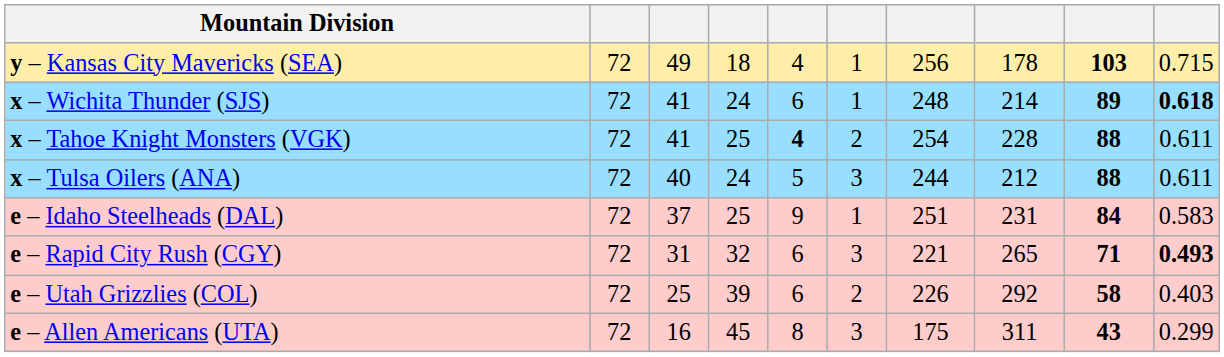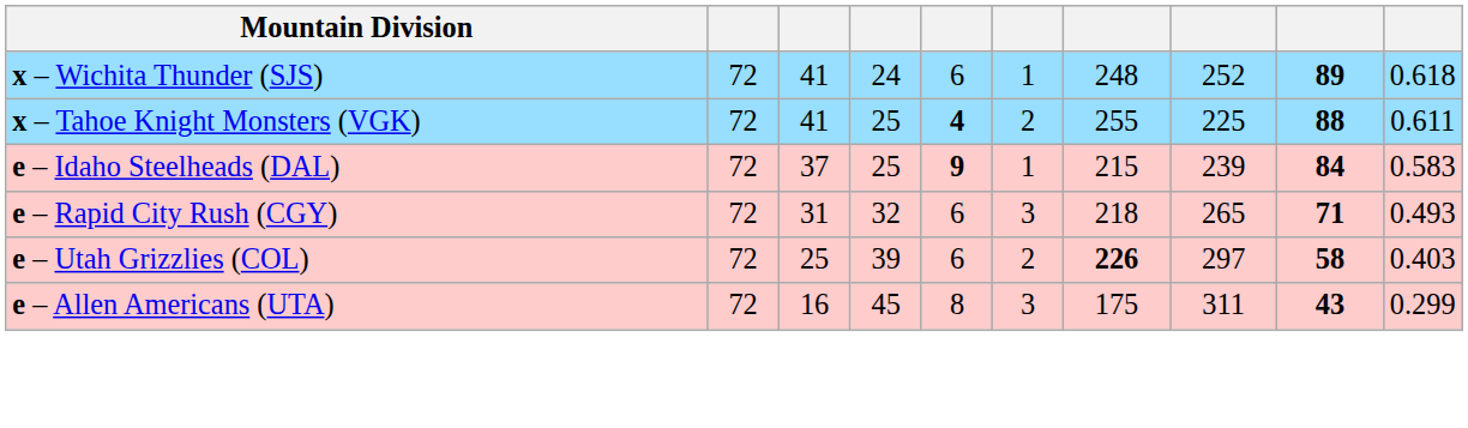- row: y – Kansas City Mavericks (SEA) | 72 | 49 | 18 | 4 | 1 | 256 | 178 | 103 | 0.715
x – Wichita Thunder (SJS) | column 8: 214 -> 252
x – Wichita Thunder (SJS) | column 10: bold -> normal
x – Tahoe Knight Monsters (VGK) | column 7: 254 -> 255
x – Tahoe Knight Monsters (VGK) | column 8: 228 -> 225
- row: x – Tulsa Oilers (ANA) | 72 | 40 | 24 | 5 | 3 | 244 | 212 | 88 | 0.611
e – Idaho Steelheads (DAL) | column 5: normal -> bold
e – Idaho Steelheads (DAL) | column 7: 251 -> 215
e – Idaho Steelheads (DAL) | column 8: 231 -> 239
e – Rapid City Rush (CGY) | column 7: 221 -> 218
e – Rapid City Rush (CGY) | column 10: bold -> normal
e – Utah Grizzlies (COL) | column 7: normal -> bold
e – Utah Grizzlies (COL) | column 8: 292 -> 297
